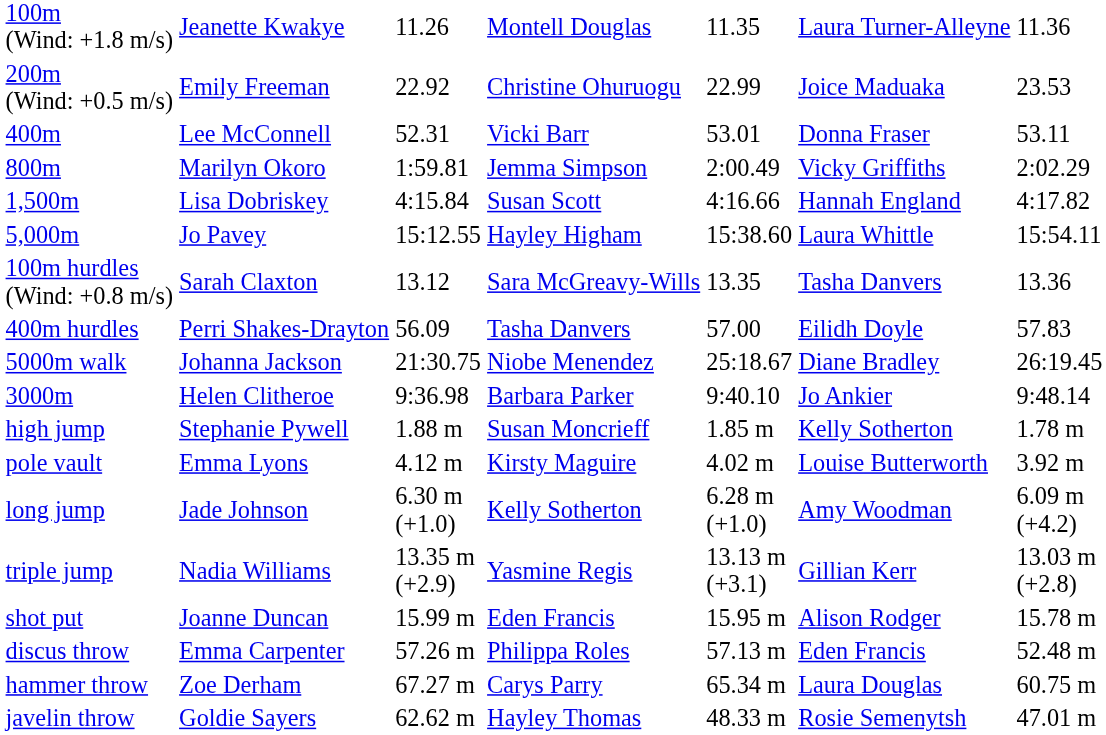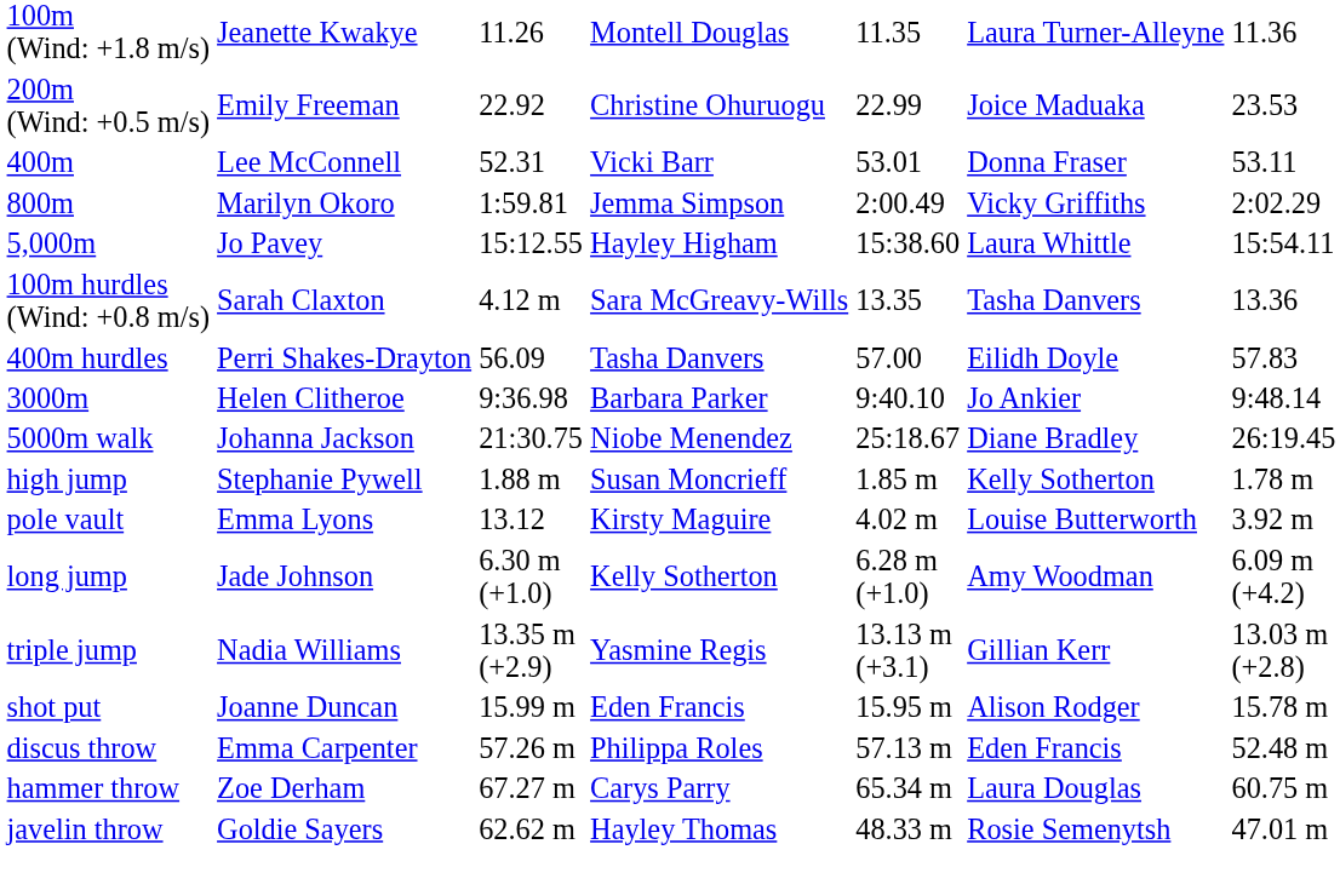- row: 1,500m | Lisa Dobriskey | 4:15.84 | Susan Scott | 4:16.66 | Hannah England | 4:17.82
100m hurdles (Wind: +0.8 m/s) | column 3: 13.12 -> 4.12 m
rows swapped: 3000m <-> 5000m walk
pole vault | column 3: 4.12 m -> 13.12
